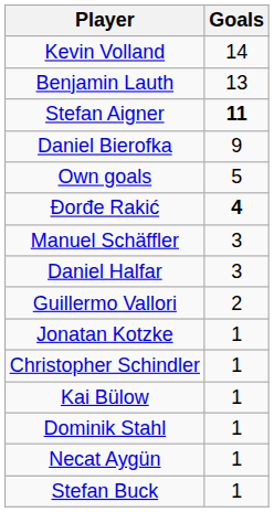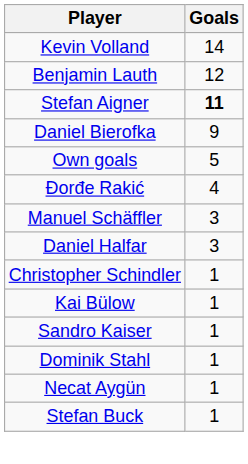Benjamin Lauth | Goals: 13 -> 12
Đorđe Rakić | Goals: bold -> normal
- row: Guillermo Vallori | 2
- row: Jonatan Kotzke | 1
+ row: Sandro Kaiser | 1
